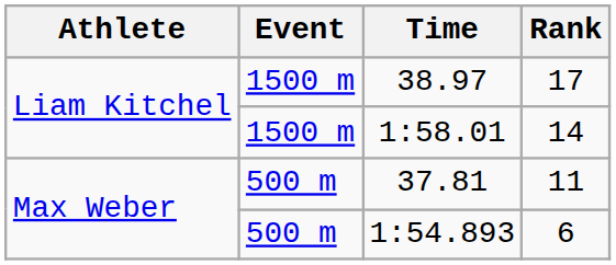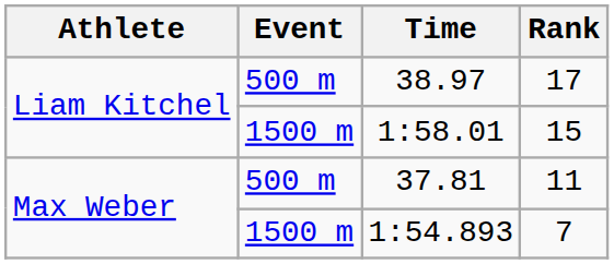38.97 | Event: 1500 m -> 500 m
1:58.01 | Rank: 14 -> 15
1:54.893 | Event: 500 m -> 1500 m
1:54.893 | Rank: 6 -> 7
